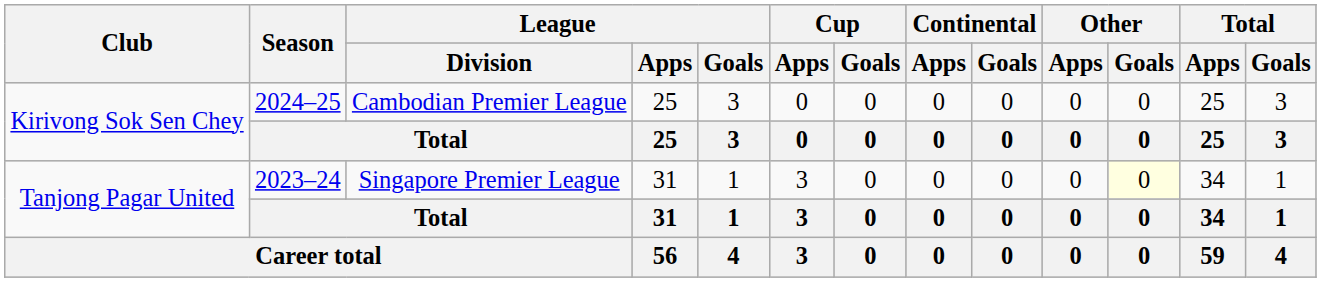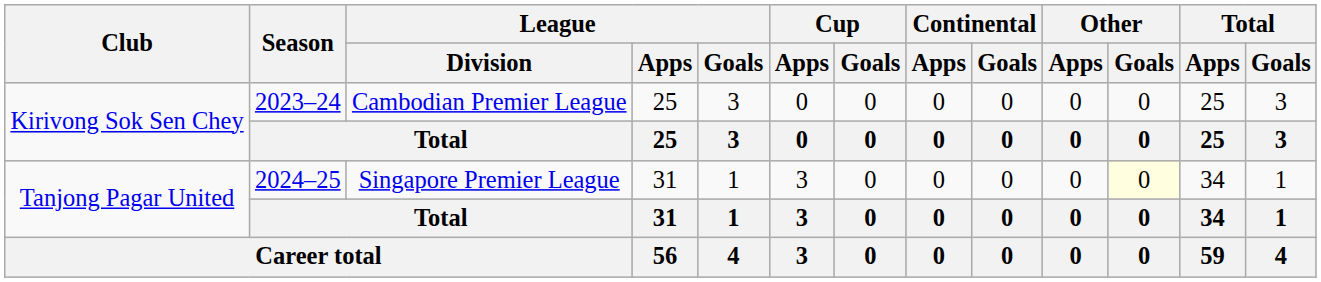Kirivong Sok Sen Chey / Cambodian Premier League | Season: 2024–25 -> 2023–24
Tanjong Pagar United / Singapore Premier League | Season: 2023–24 -> 2024–25
